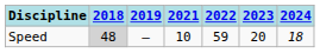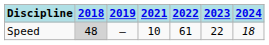Speed | 2022: 59 -> 61
Speed | 2023: 20 -> 22
